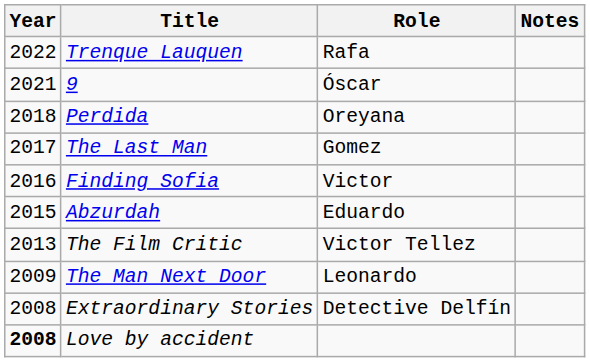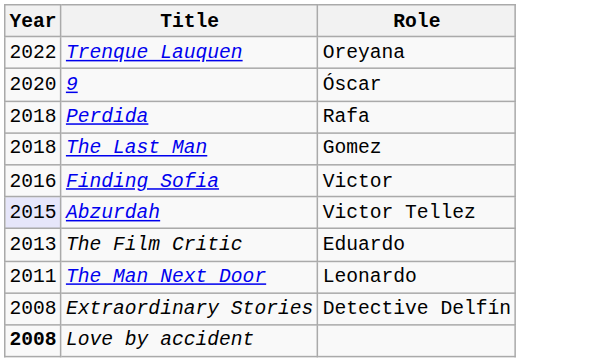- column: Notes
Trenque Lauquen | Role: Rafa -> Oreyana
9 | Year: 2021 -> 2020
Perdida | Role: Oreyana -> Rafa
The Last Man | Year: 2017 -> 2018
Abzurdah | Year: no background -> lavender background
Abzurdah | Role: Eduardo -> Victor Tellez
The Film Critic | Role: Victor Tellez -> Eduardo
The Man Next Door | Year: 2009 -> 2011
